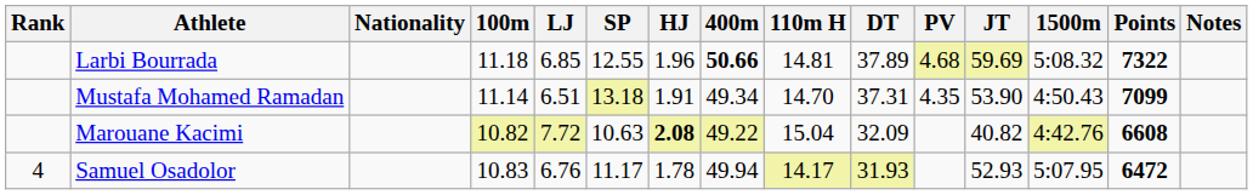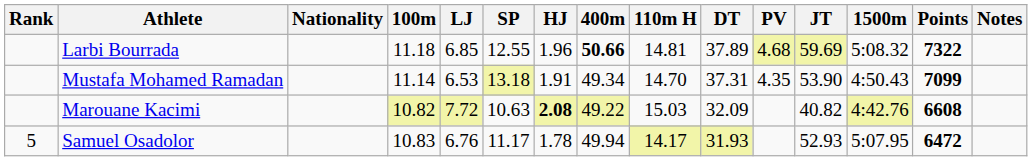Mustafa Mohamed Ramadan | LJ: 6.51 -> 6.53
Marouane Kacimi | 110m H: 15.04 -> 15.03
Samuel Osadolor | Rank: 4 -> 5
